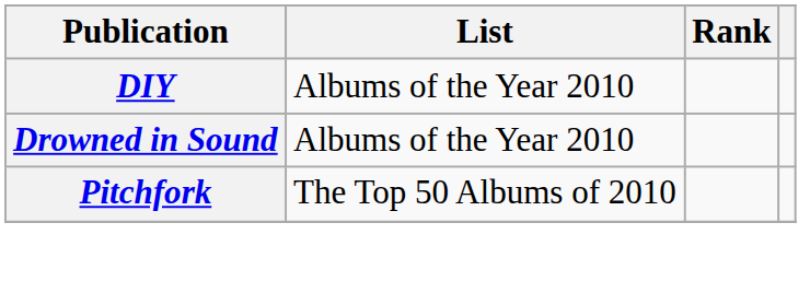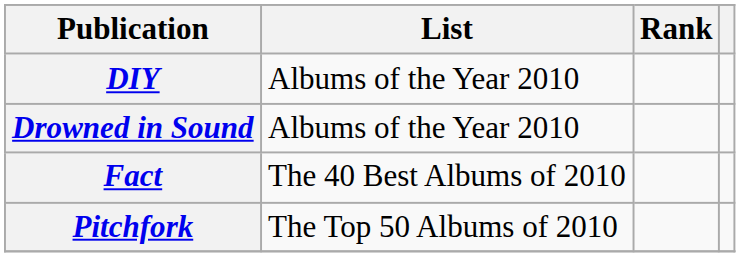+ row: Fact | The 40 Best Albums of 2010
